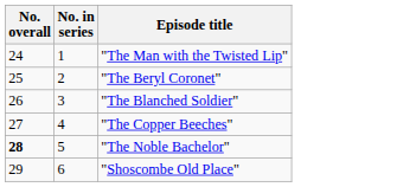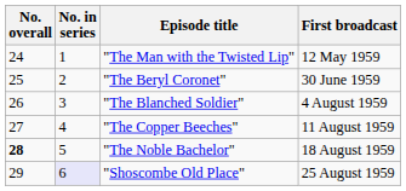+ column: First broadcast | 12 May 1959 | 30 June 1959 | 4 August 1959 | 11 August 1959 | 18 August 1959 | 25 August 1959
"Shoscombe Old Place" | No. in series: no background -> lavender background
